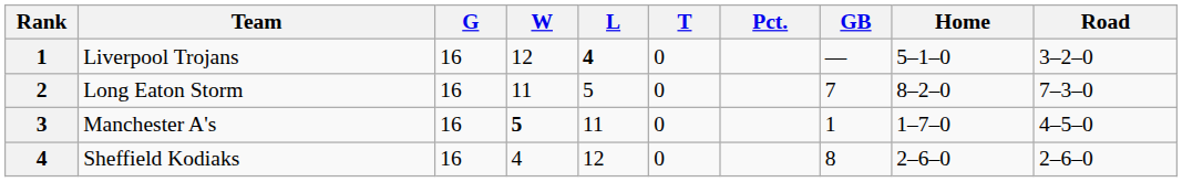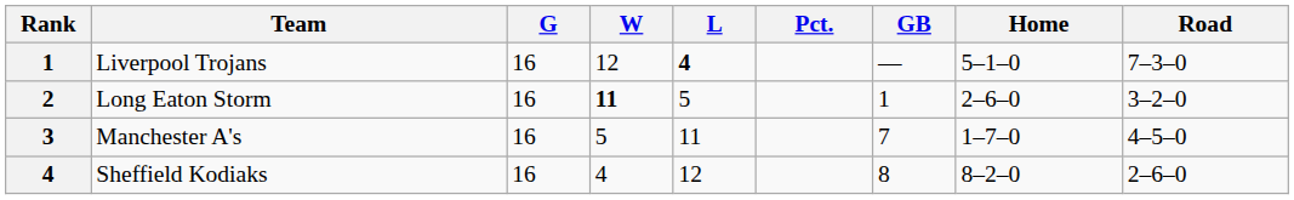- column: T | 0 | 0 | 0 | 0
Liverpool Trojans | Road: 3–2–0 -> 7–3–0
Long Eaton Storm | W: normal -> bold
Long Eaton Storm | GB: 7 -> 1
Long Eaton Storm | Home: 8–2–0 -> 2–6–0
Long Eaton Storm | Road: 7–3–0 -> 3–2–0
Manchester A's | W: bold -> normal
Manchester A's | GB: 1 -> 7
Sheffield Kodiaks | Home: 2–6–0 -> 8–2–0
